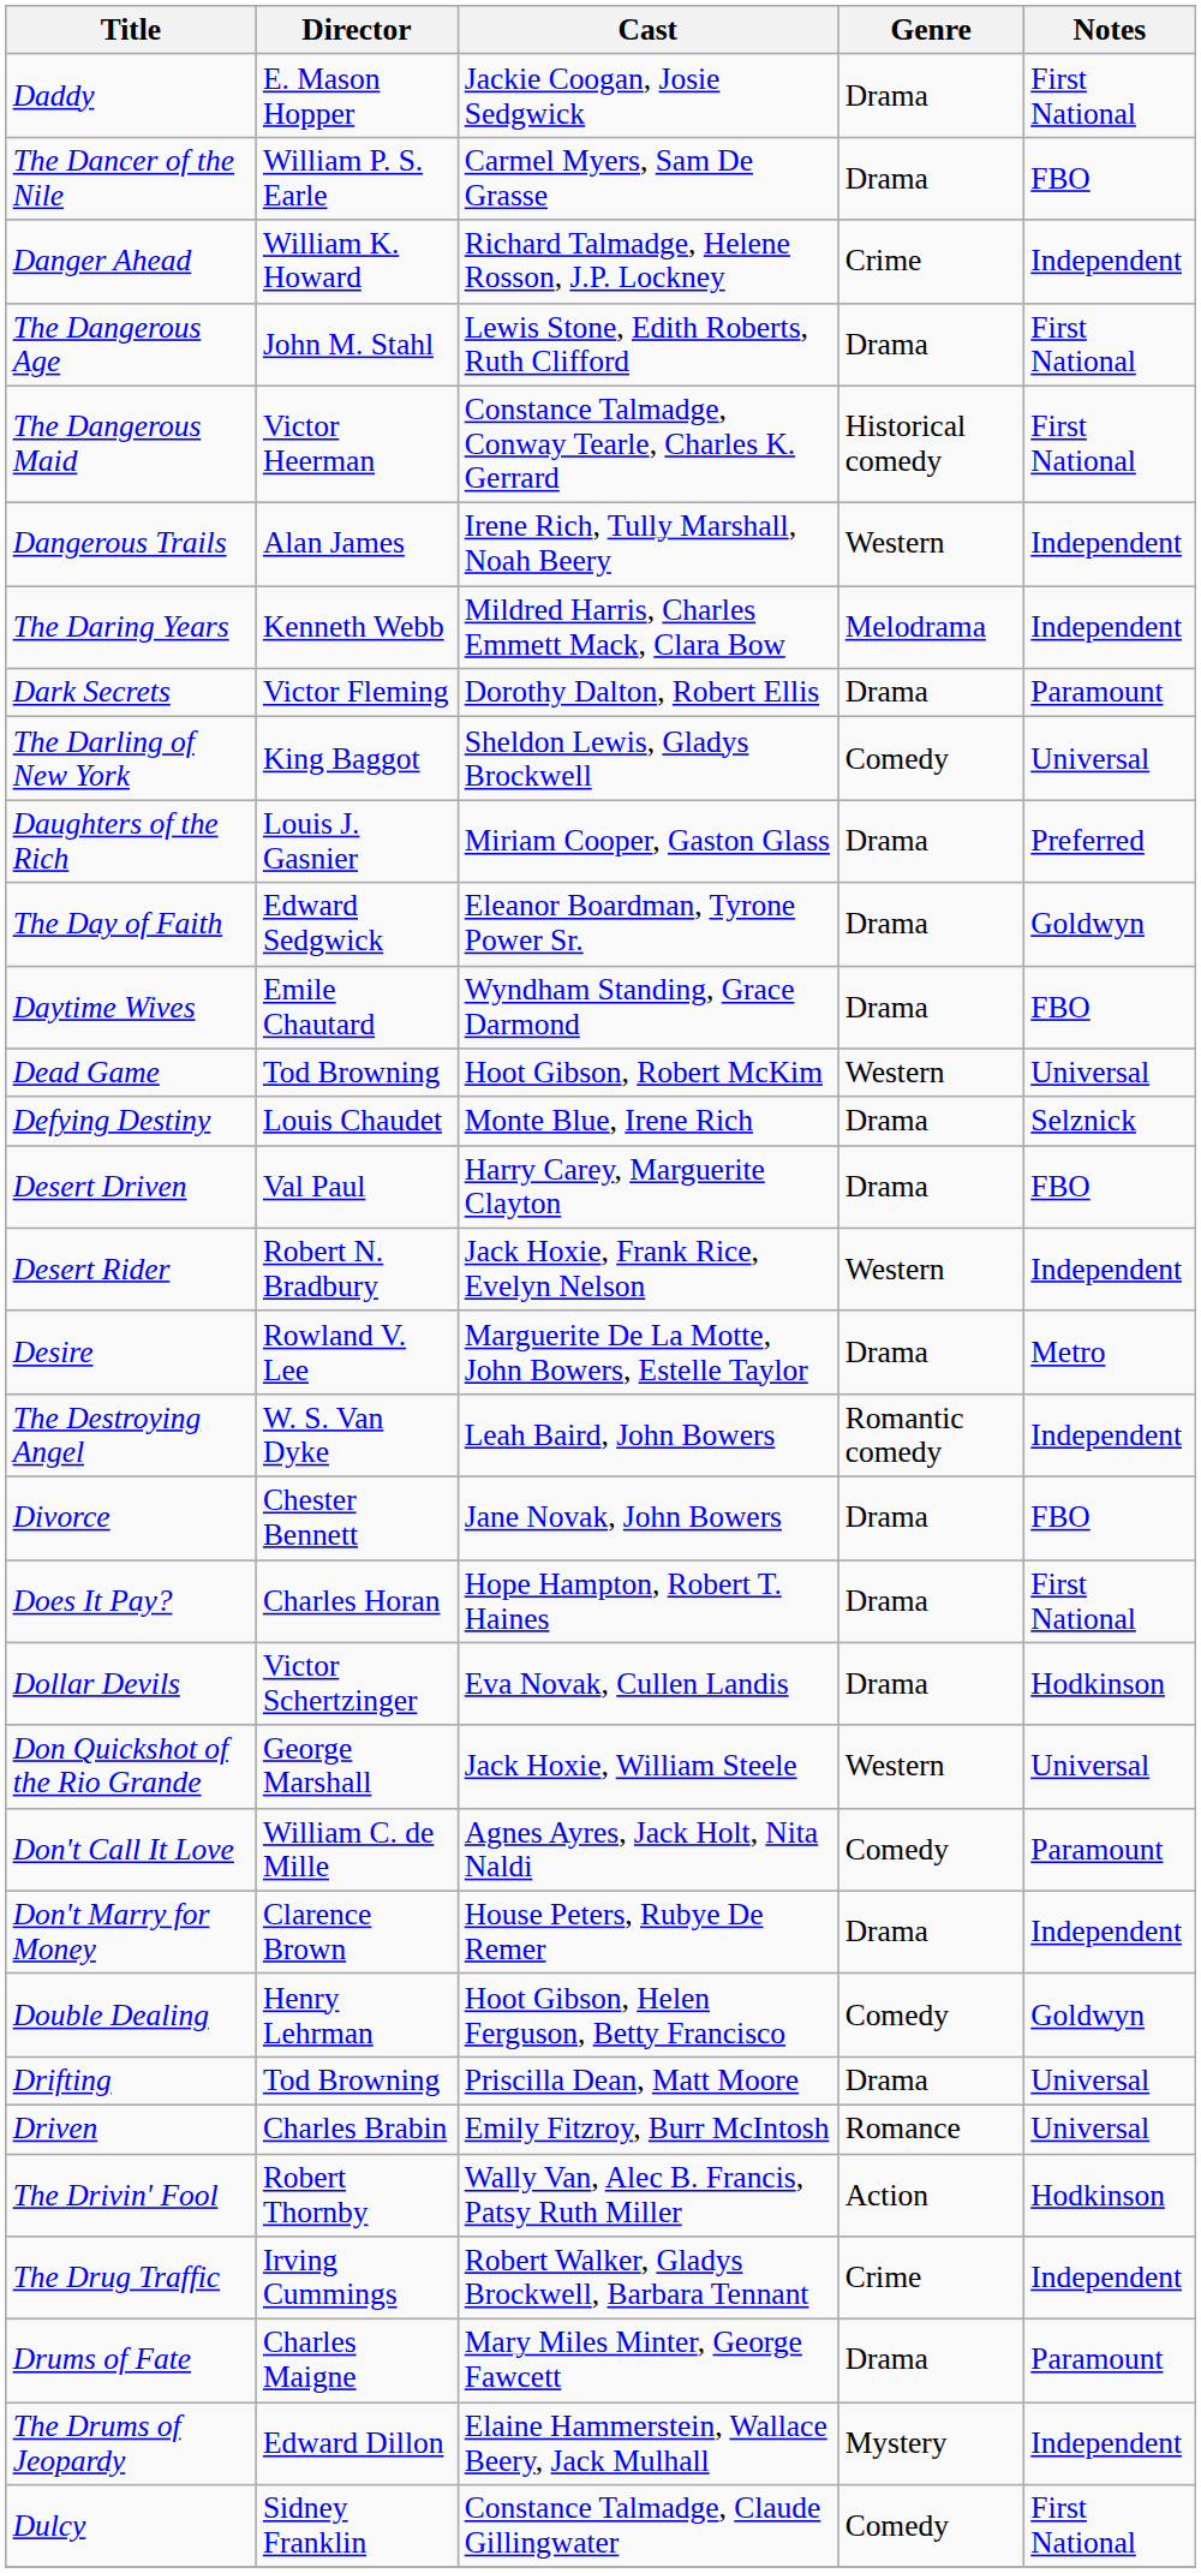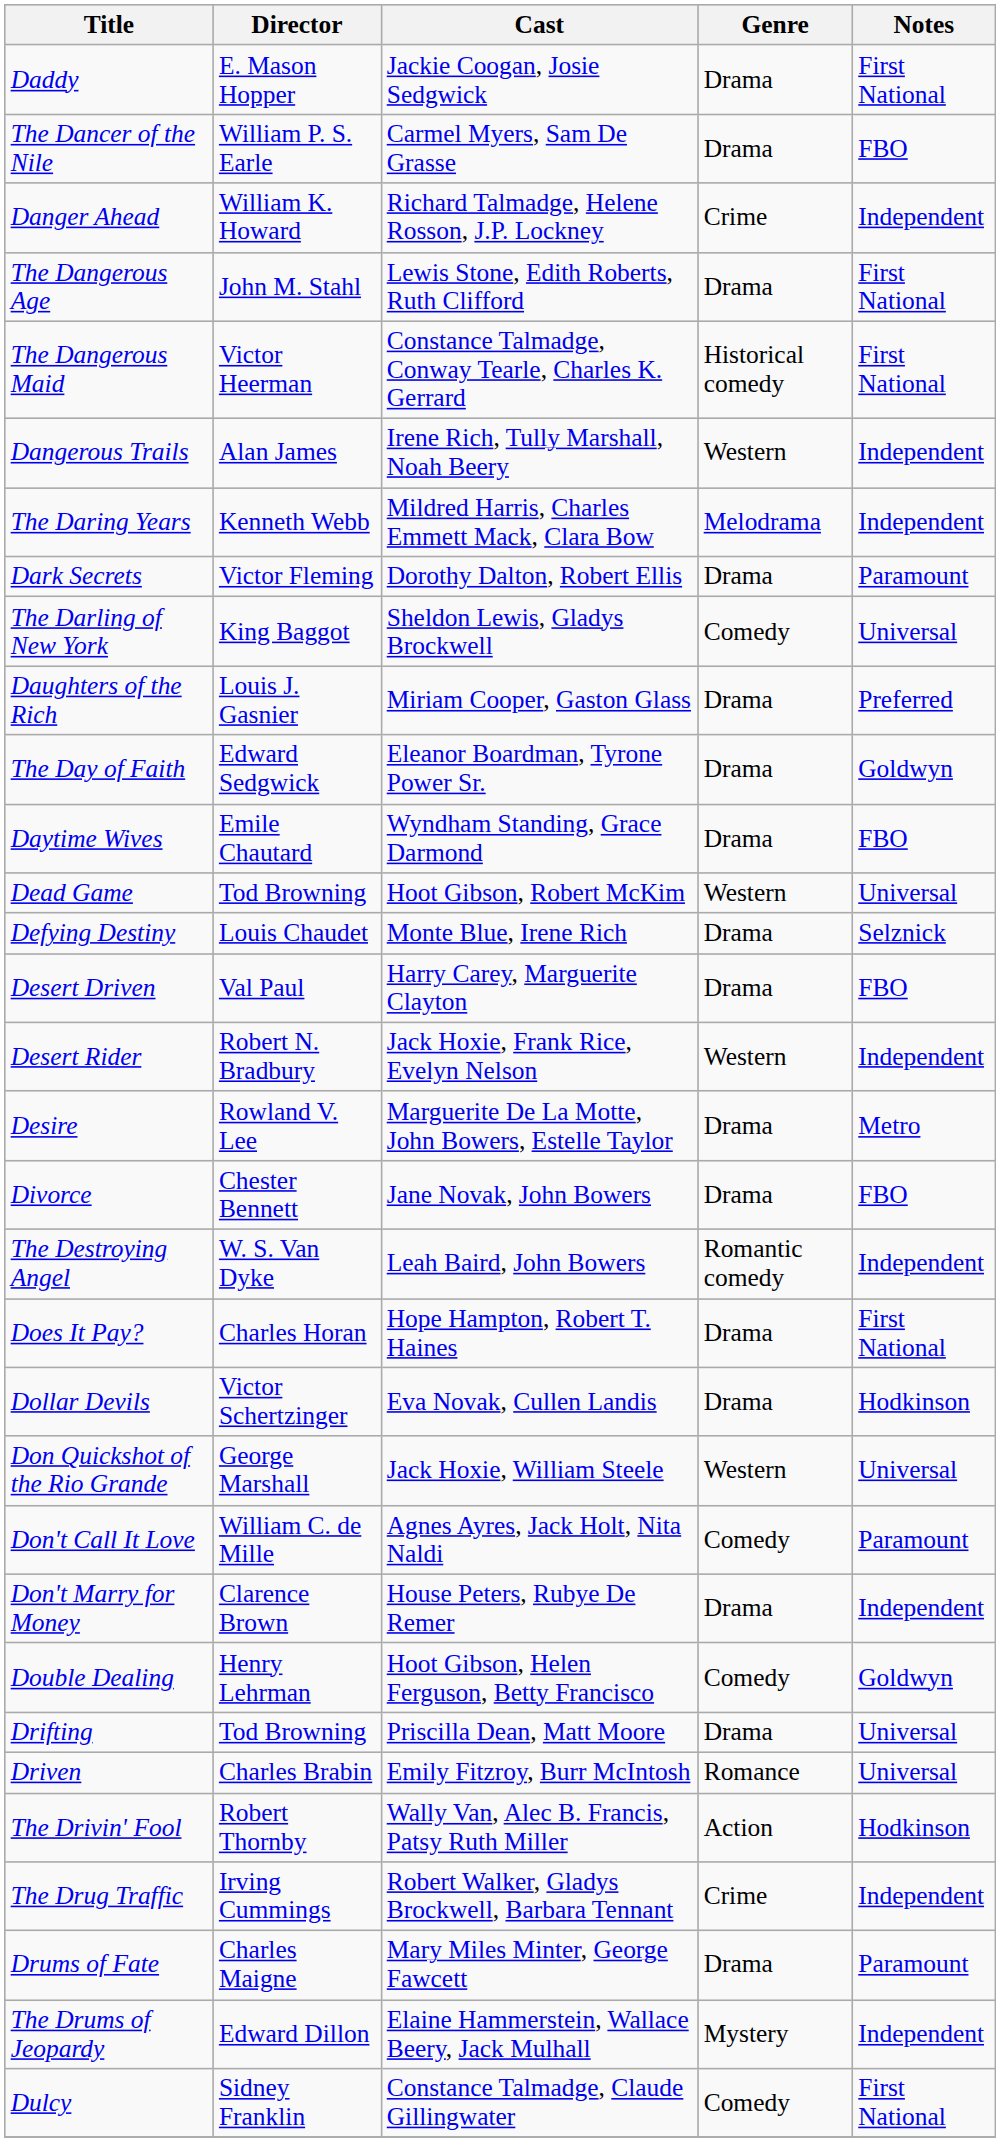rows swapped: The Destroying Angel <-> Divorce
